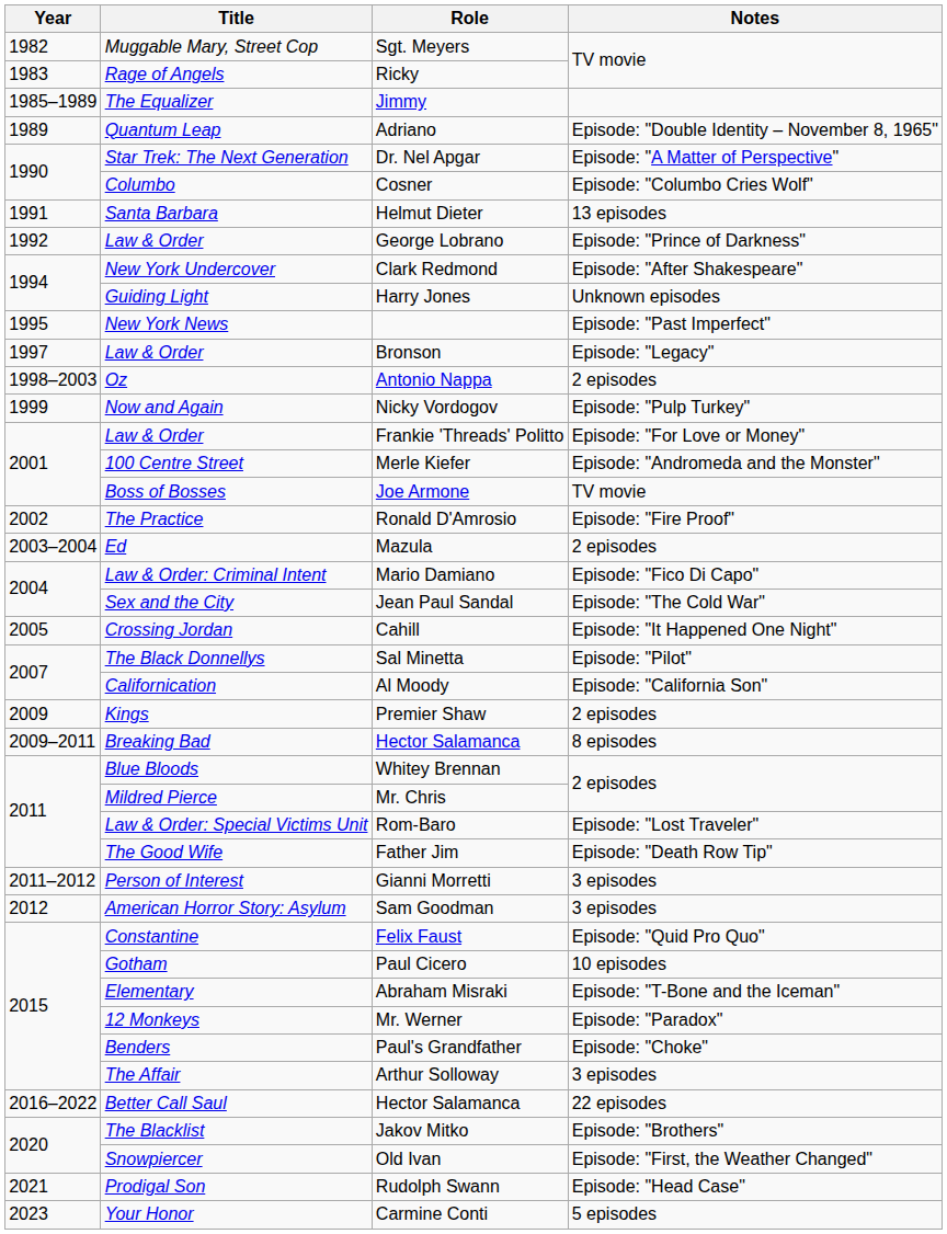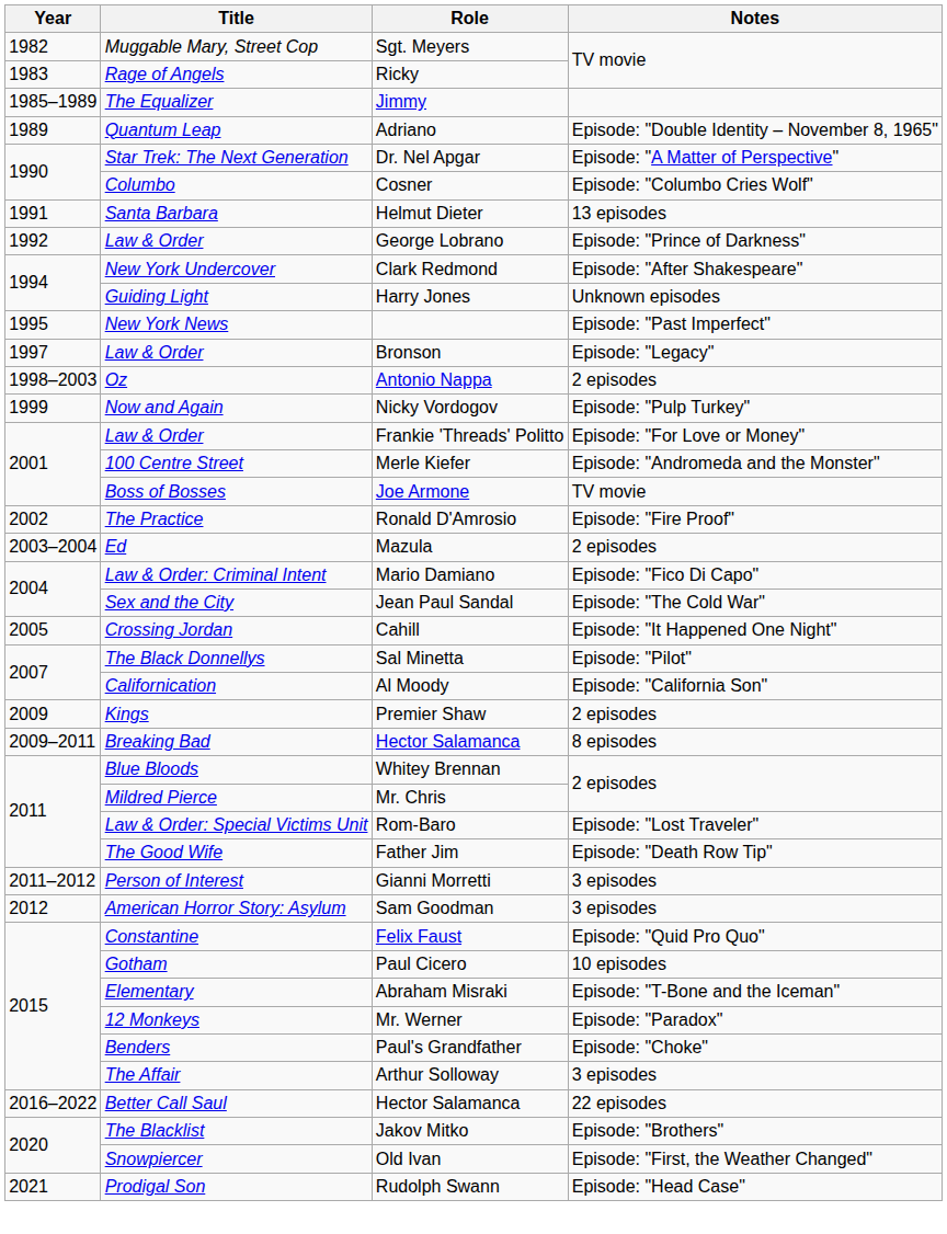- row: 2023 | Your Honor | Carmine Conti | 5 episodes
